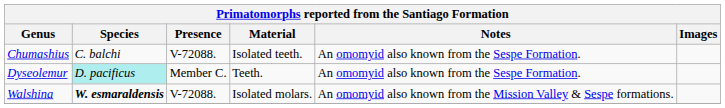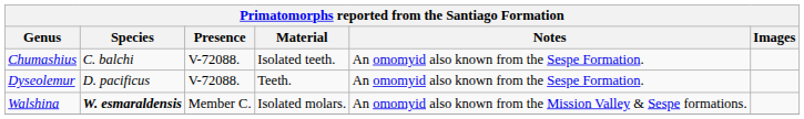Dyseolemur | Species: paleturquoise background -> no background
Dyseolemur | Presence: Member C. -> V-72088.
Walshina | Presence: V-72088. -> Member C.
